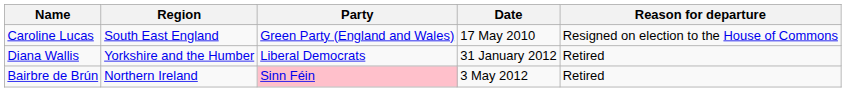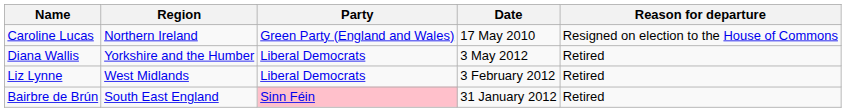Caroline Lucas | Region: South East England -> Northern Ireland
Diana Wallis | Date: 31 January 2012 -> 3 May 2012
+ row: Liz Lynne | West Midlands | Liberal Democrats | 3 February 2012 | Retired
Bairbre de Brún | Region: Northern Ireland -> South East England
Bairbre de Brún | Date: 3 May 2012 -> 31 January 2012
